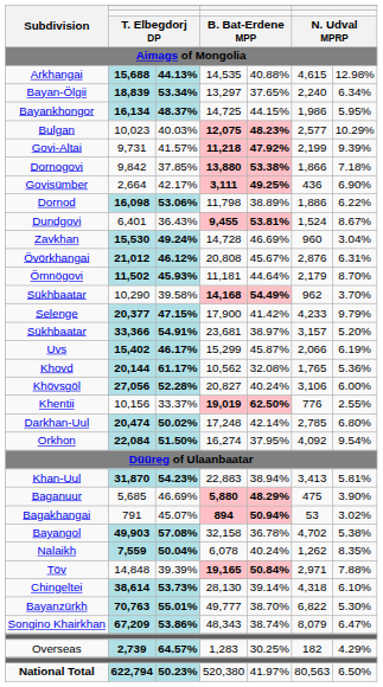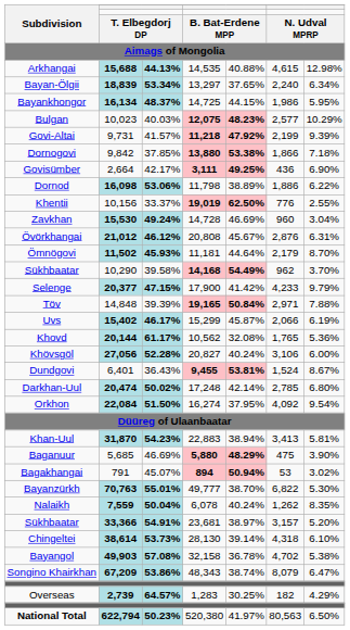rows swapped: Dundgovi <-> Khentii
rows swapped: Töv <-> Sükhbaatar / 33,366
rows swapped: Bayanzürkh <-> Bayangol
